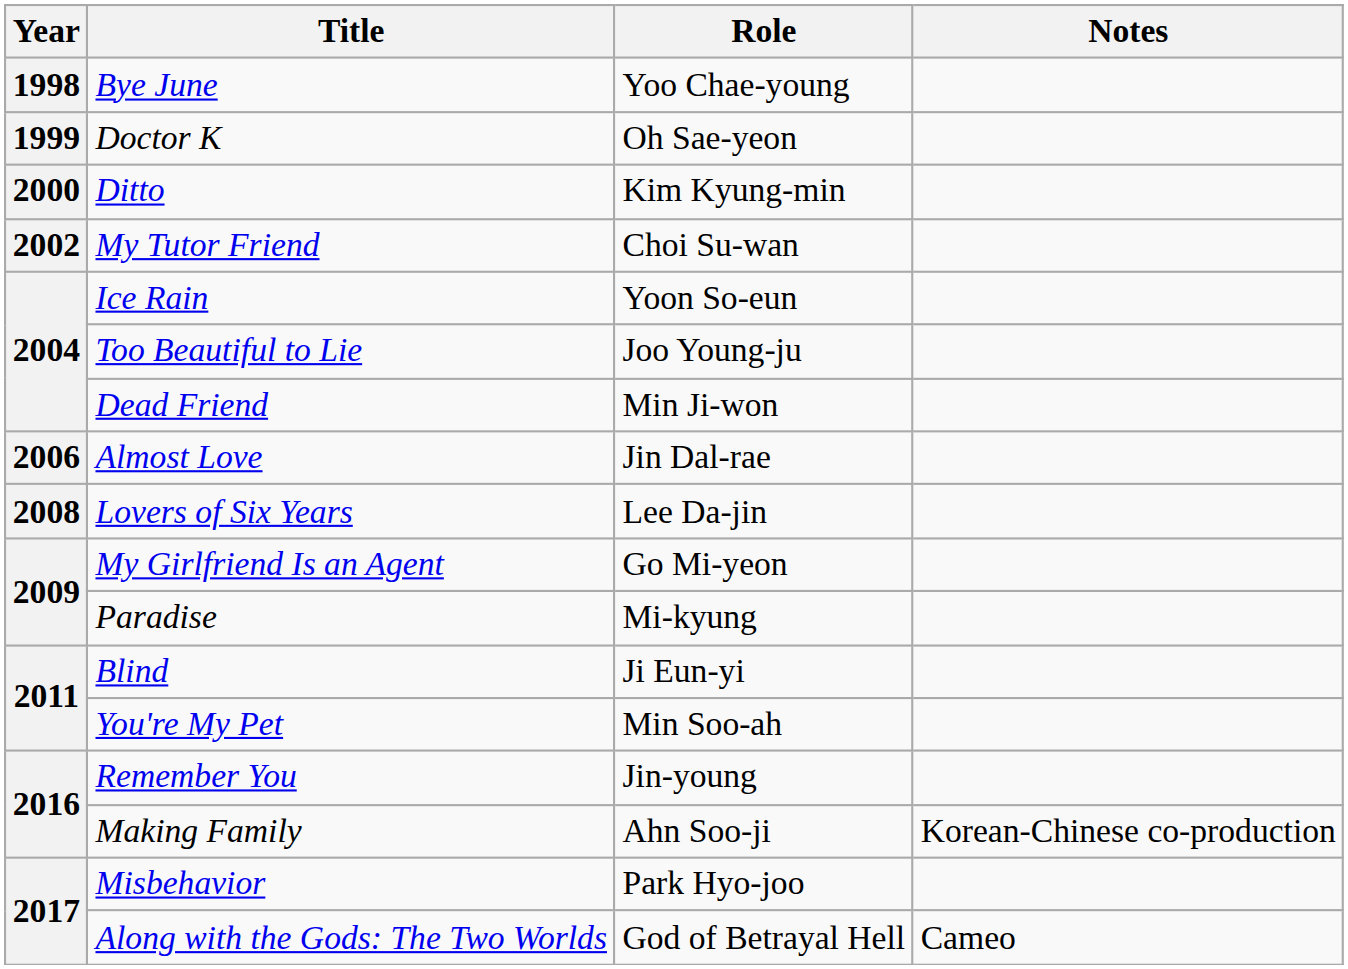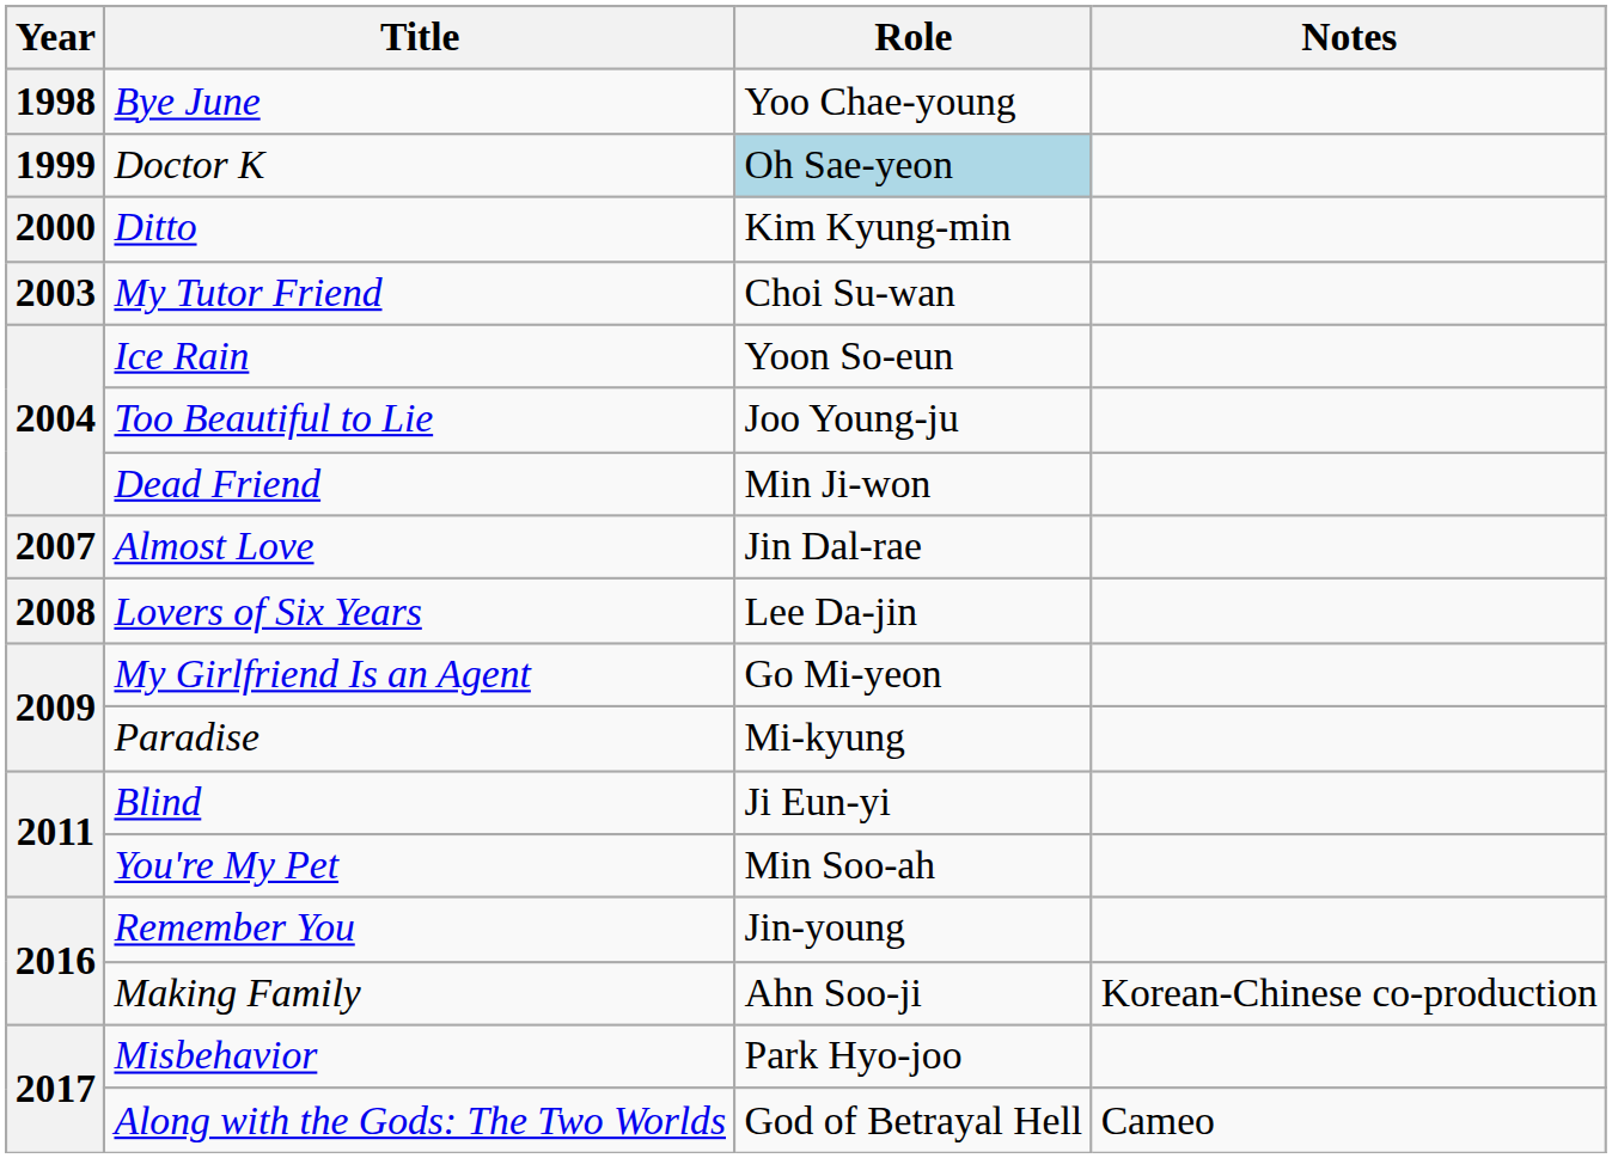Doctor K | Role: no background -> lightblue background
My Tutor Friend | Year: 2002 -> 2003
Almost Love | Year: 2006 -> 2007
